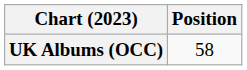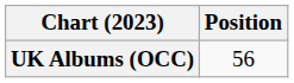UK Albums (OCC) | Position: 58 -> 56
